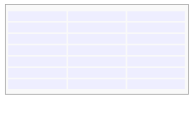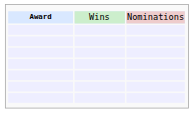+ row: Award | Wins | Nominations
